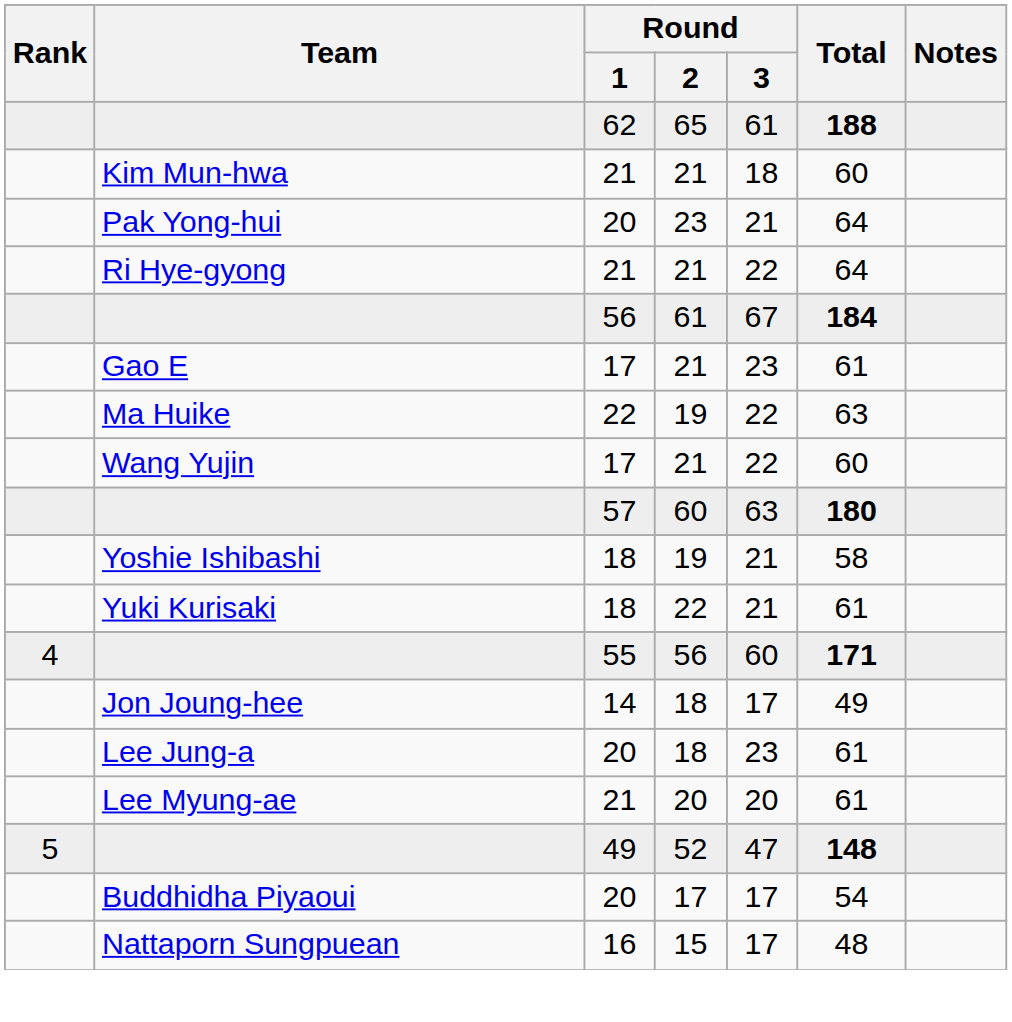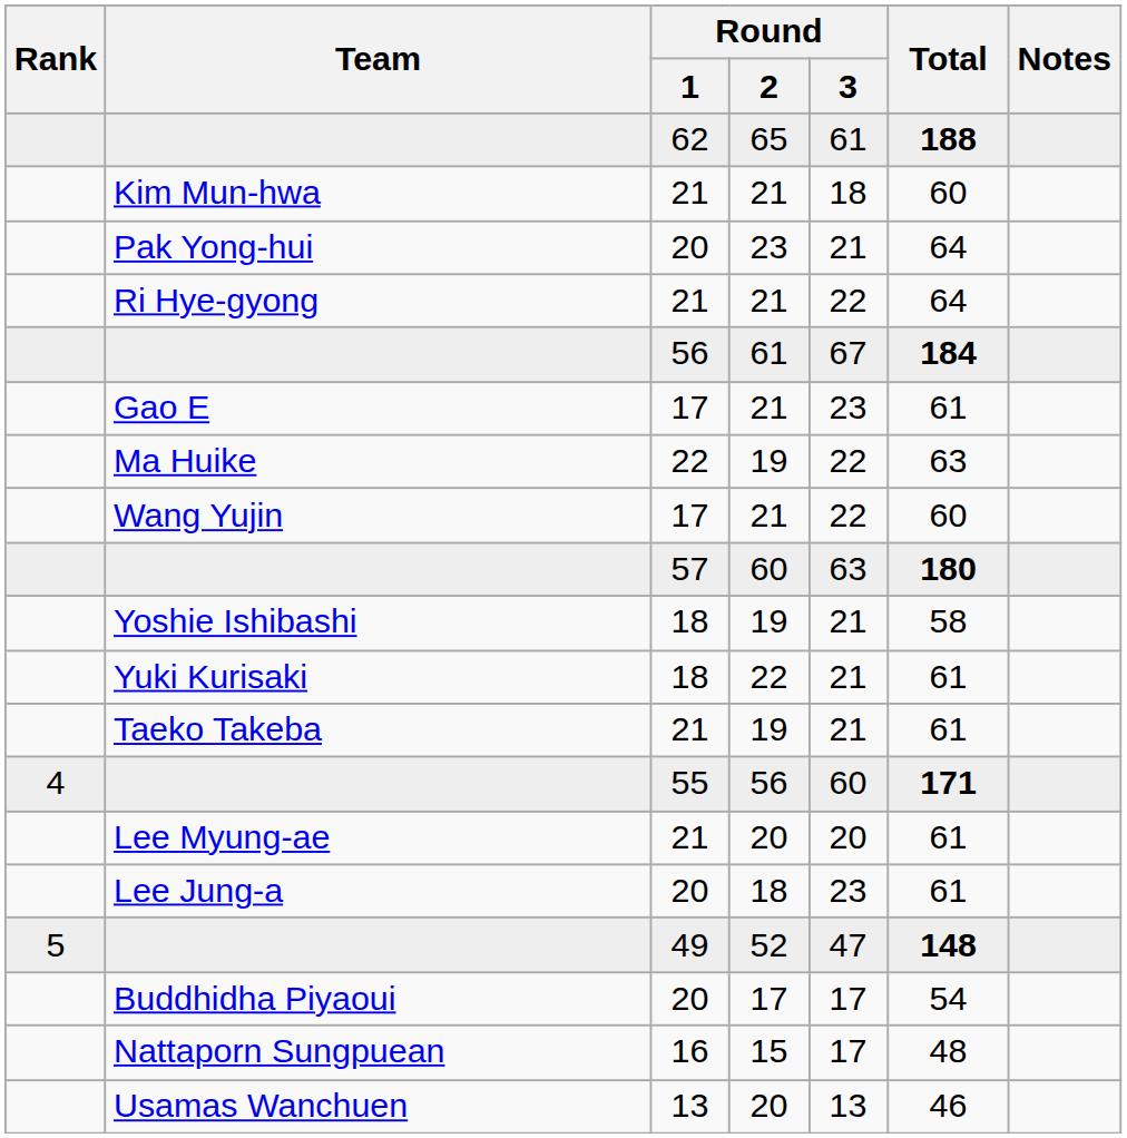+ row: Taeko Takeba | 21 | 19 | 21 | 61
- row: Jon Joung-hee | 14 | 18 | 17 | 49
rows swapped: Lee Jung-a <-> Lee Myung-ae
+ row: Usamas Wanchuen | 13 | 20 | 13 | 46
